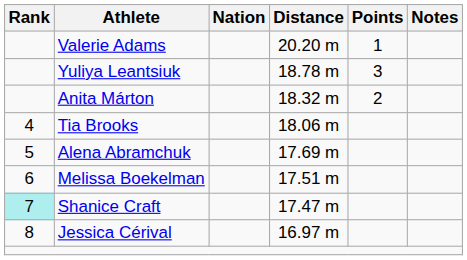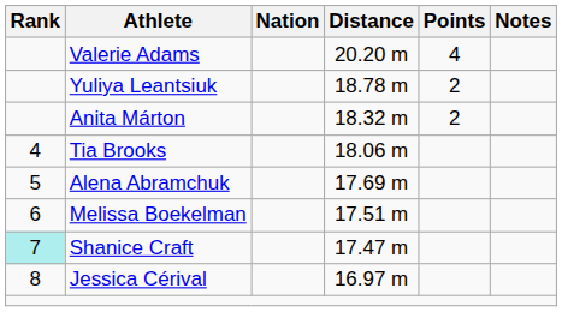Valerie Adams | Points: 1 -> 4
Yuliya Leantsiuk | Points: 3 -> 2
